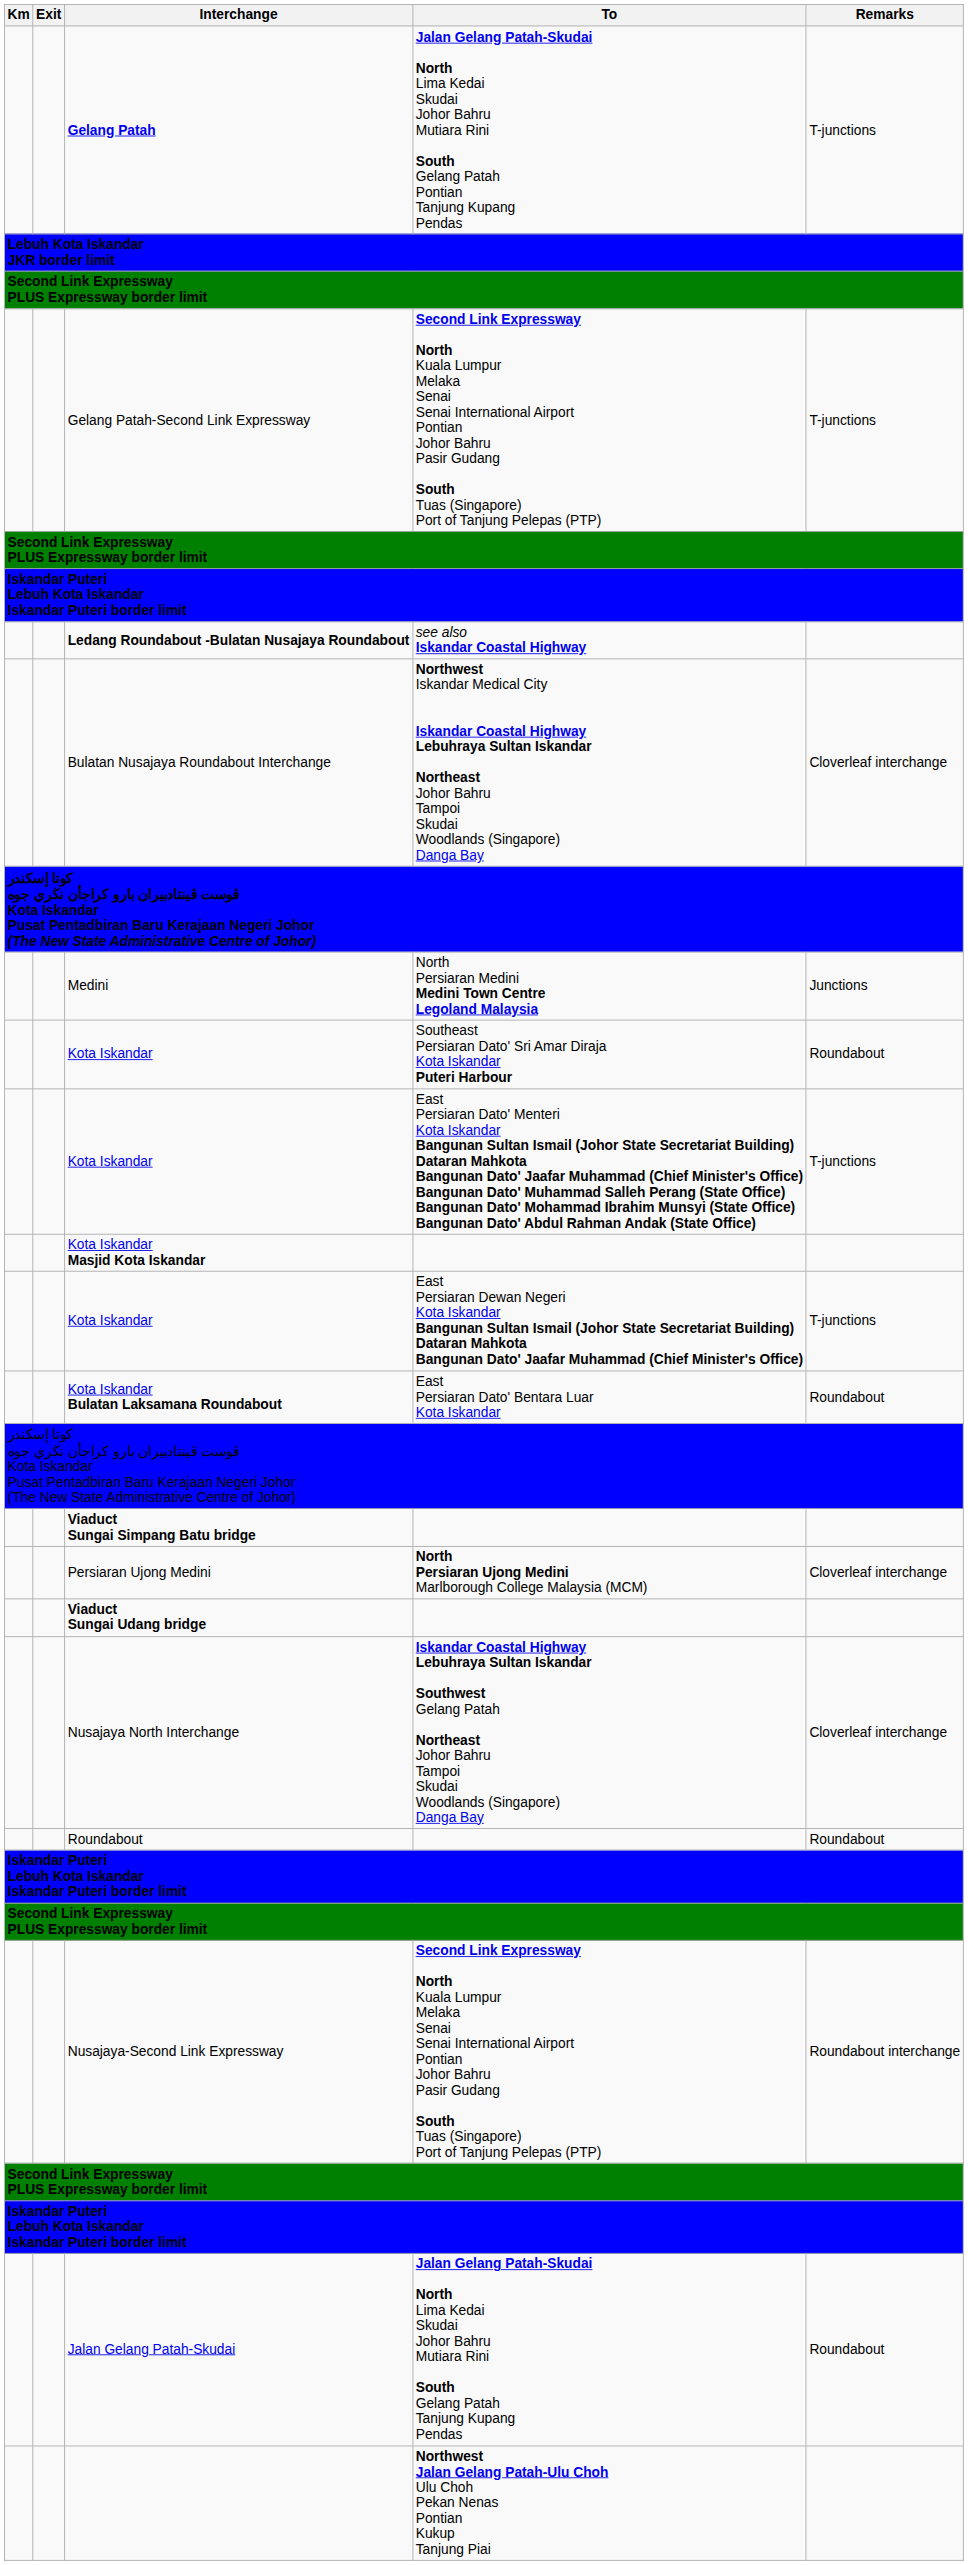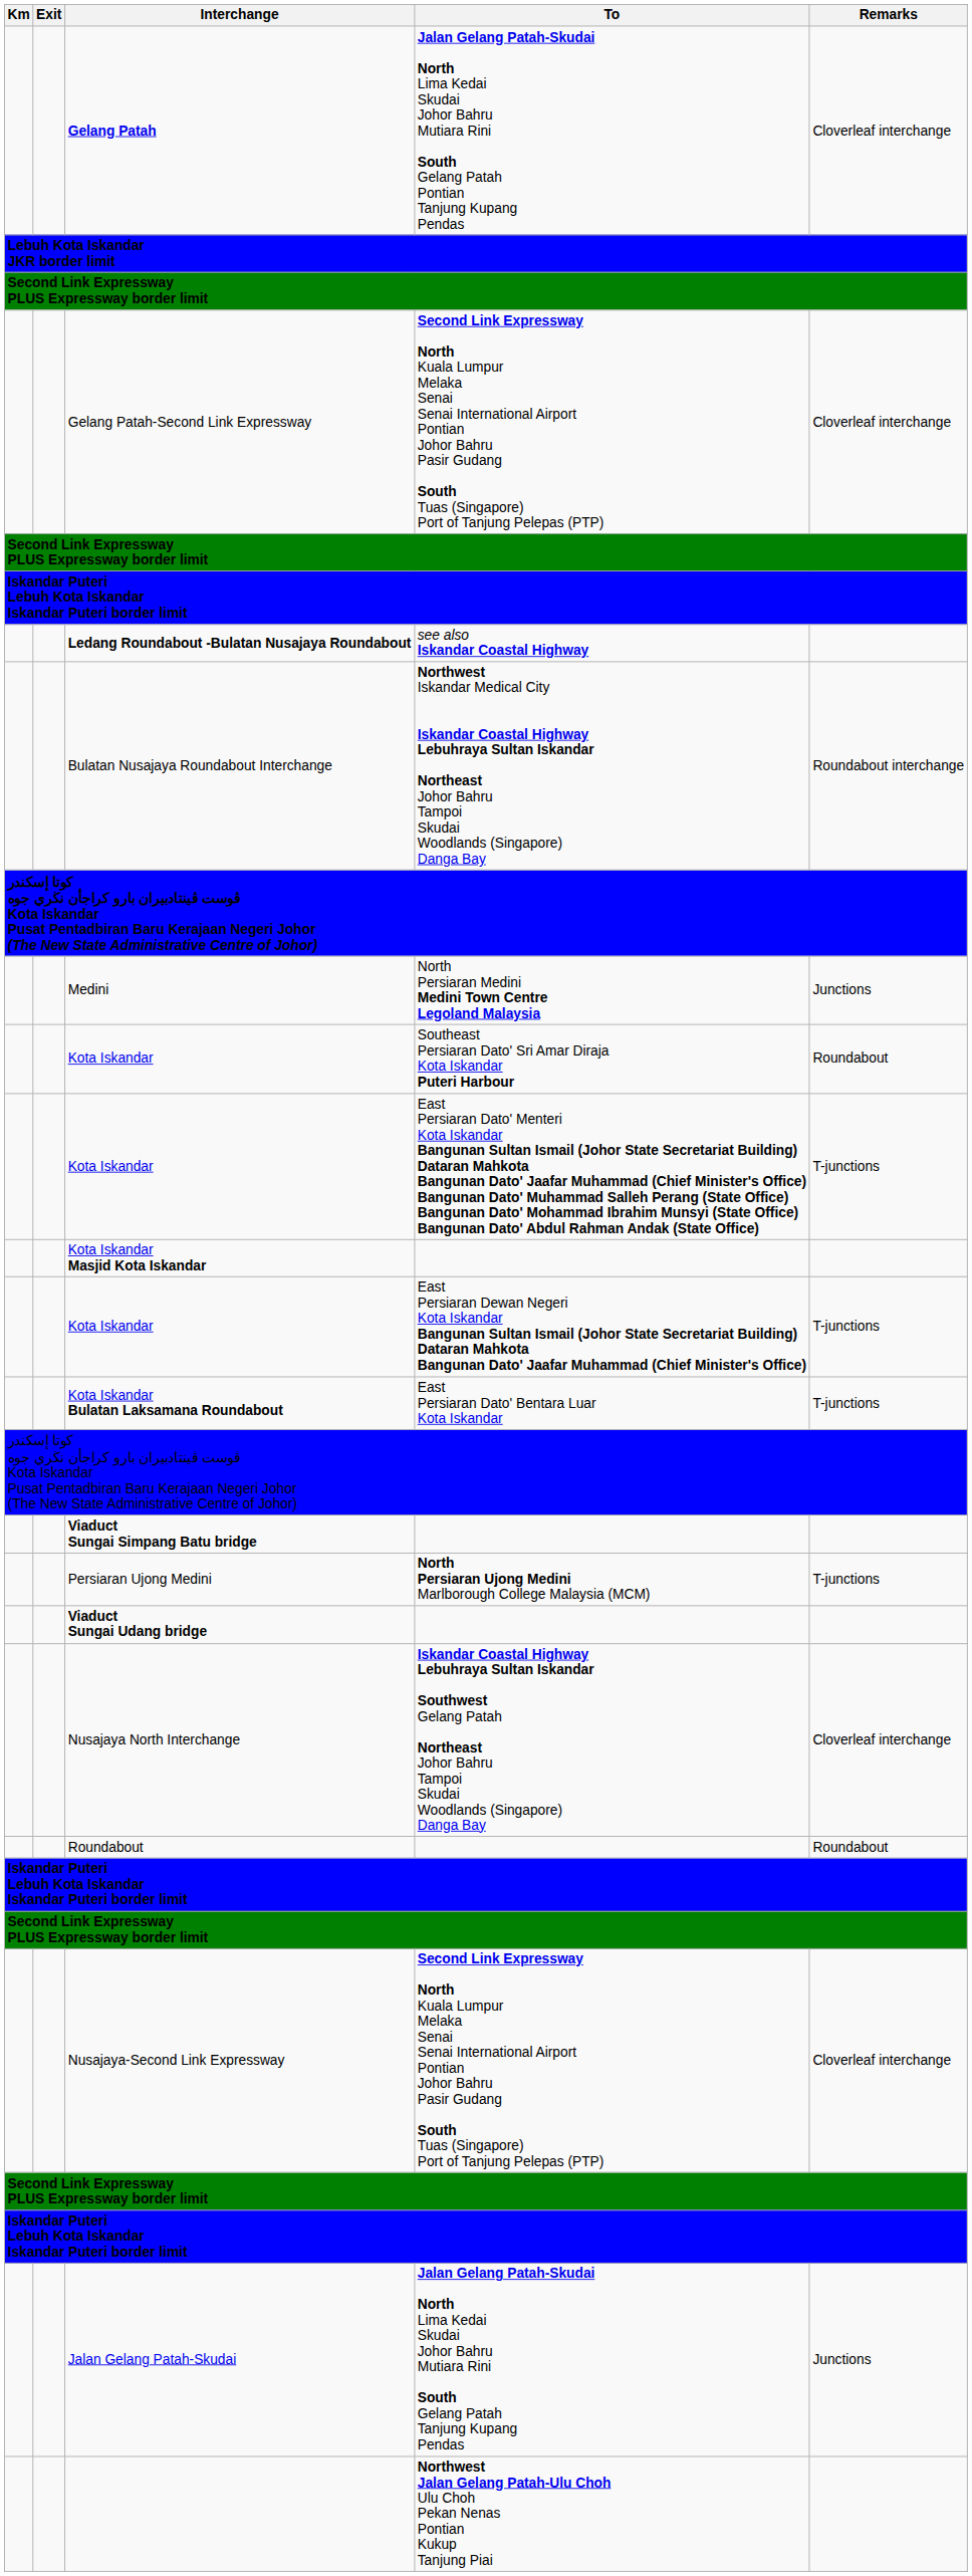Gelang Patah | Remarks: T-junctions -> Cloverleaf interchange
Gelang Patah-Second Link Expressway | Remarks: T-junctions -> Cloverleaf interchange
Bulatan Nusajaya Roundabout Interchange | Remarks: Cloverleaf interchange -> Roundabout interchange
Kota Iskandar Bulatan Laksamana Roundabout | Remarks: Roundabout -> T-junctions
Persiaran Ujong Medini | Remarks: Cloverleaf interchange -> T-junctions
Nusajaya-Second Link Expressway | Remarks: Roundabout interchange -> Cloverleaf interchange
Jalan Gelang Patah-Skudai | Remarks: Roundabout -> Junctions
